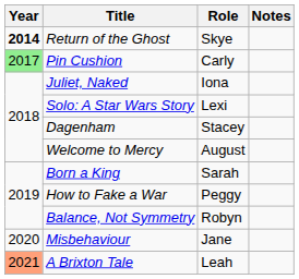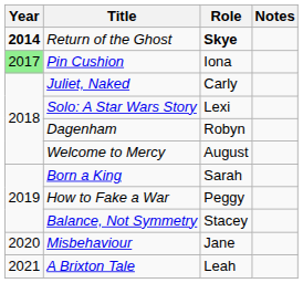Return of the Ghost | Role: normal -> bold
Pin Cushion | Role: Carly -> Iona
Juliet, Naked | Role: Iona -> Carly
Dagenham | Role: Stacey -> Robyn
Balance, Not Symmetry | Role: Robyn -> Stacey
A Brixton Tale | Year: lightsalmon background -> no background
